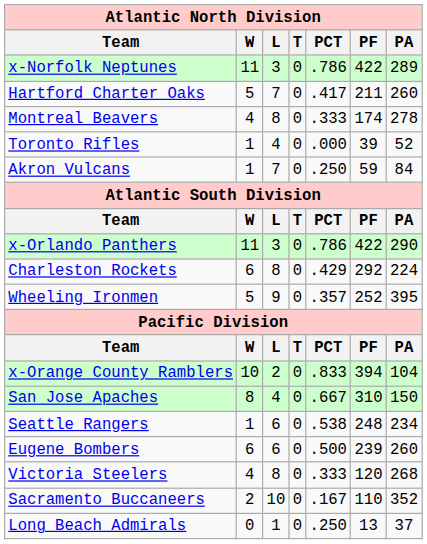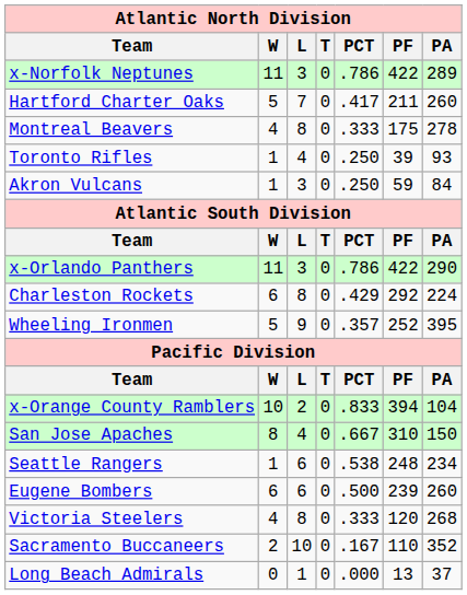Montreal Beavers | Atlantic North Division / PF: 174 -> 175
Toronto Rifles | Atlantic North Division / PCT: .000 -> .250
Toronto Rifles | Atlantic North Division / PA: 52 -> 93
Akron Vulcans | Atlantic North Division / L: 7 -> 3
Long Beach Admirals | Atlantic North Division / PCT: .250 -> .000
